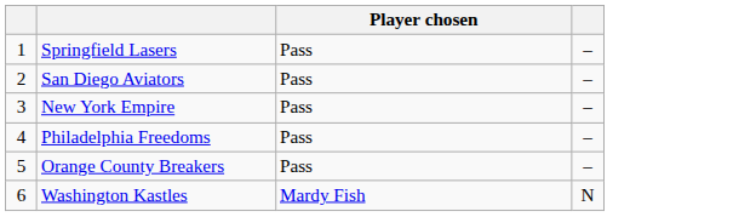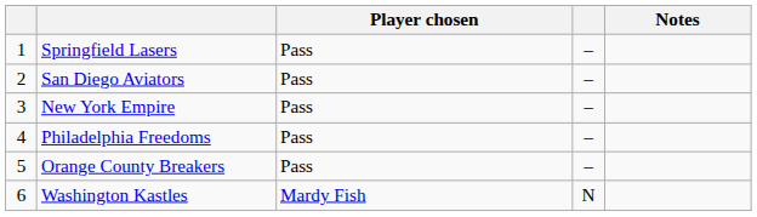+ column: Notes
